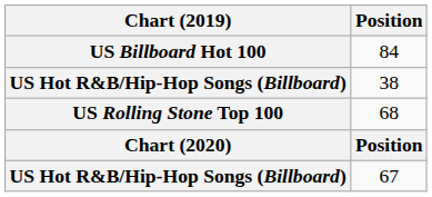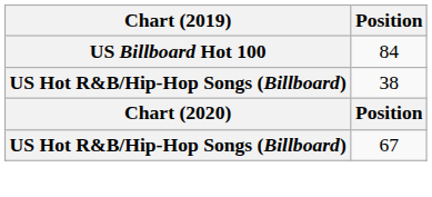- row: US Rolling Stone Top 100 | 68
